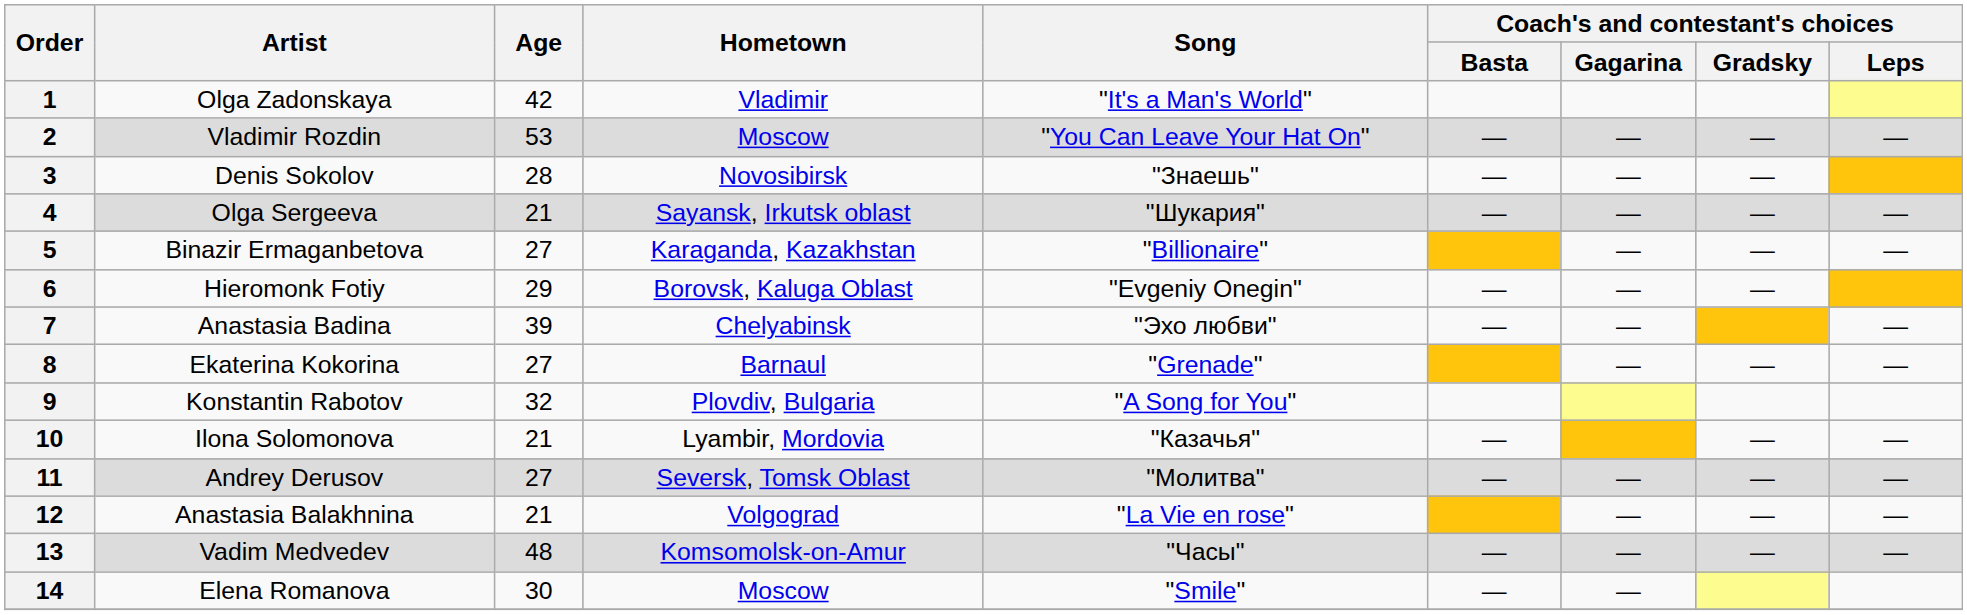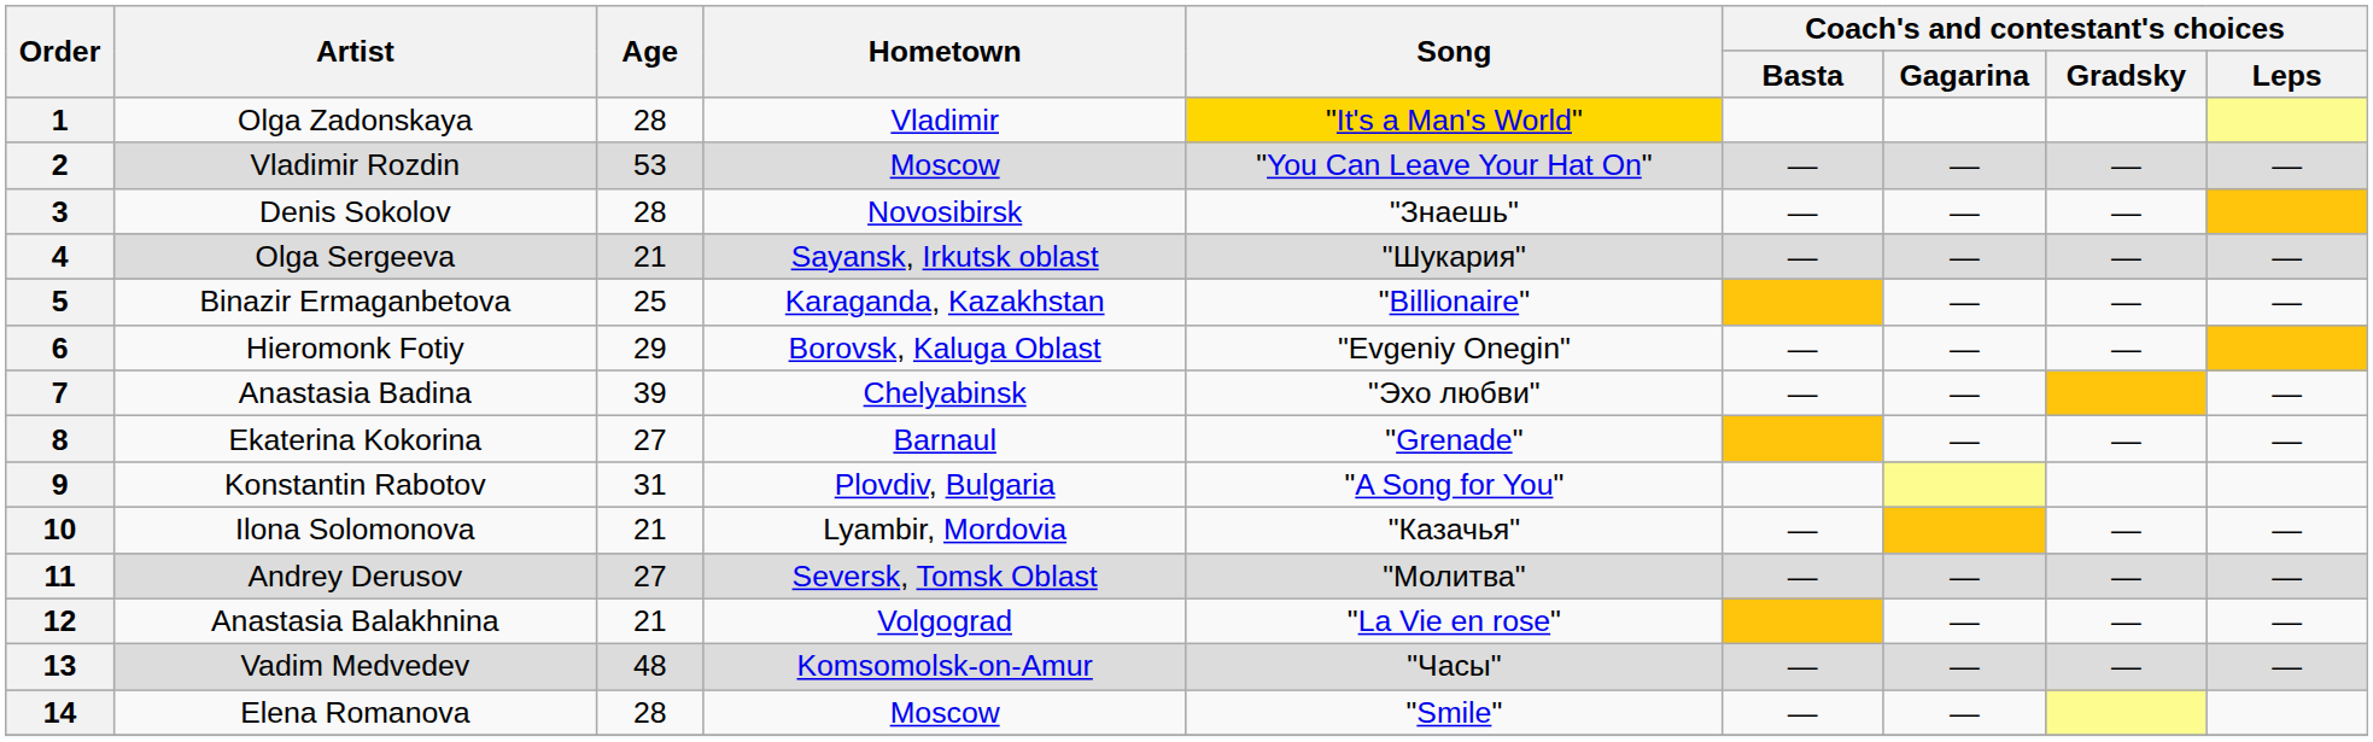1 | Age: 42 -> 28
1 | Song: no background -> gold background
5 | Age: 27 -> 25
9 | Age: 32 -> 31
14 | Age: 30 -> 28
